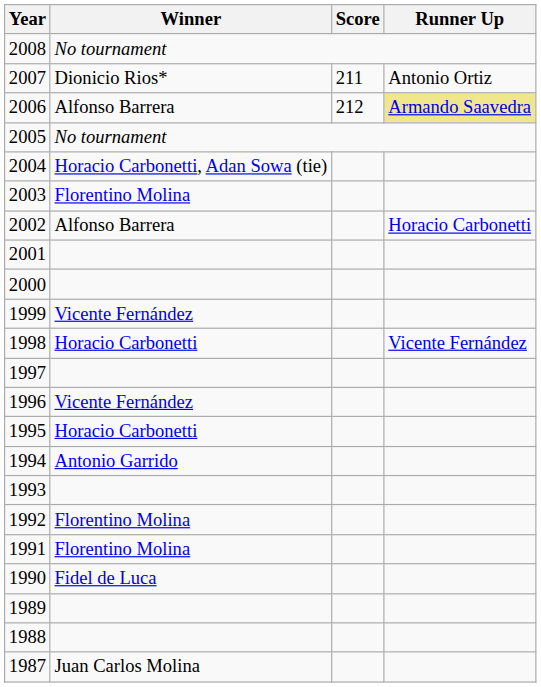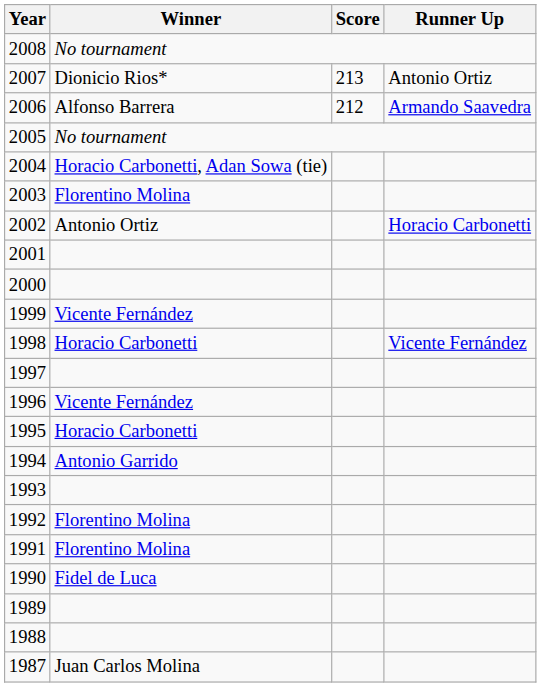2007 | Score: 211 -> 213
2006 | Runner Up: khaki background -> no background
2002 | Winner: Alfonso Barrera -> Antonio Ortiz
